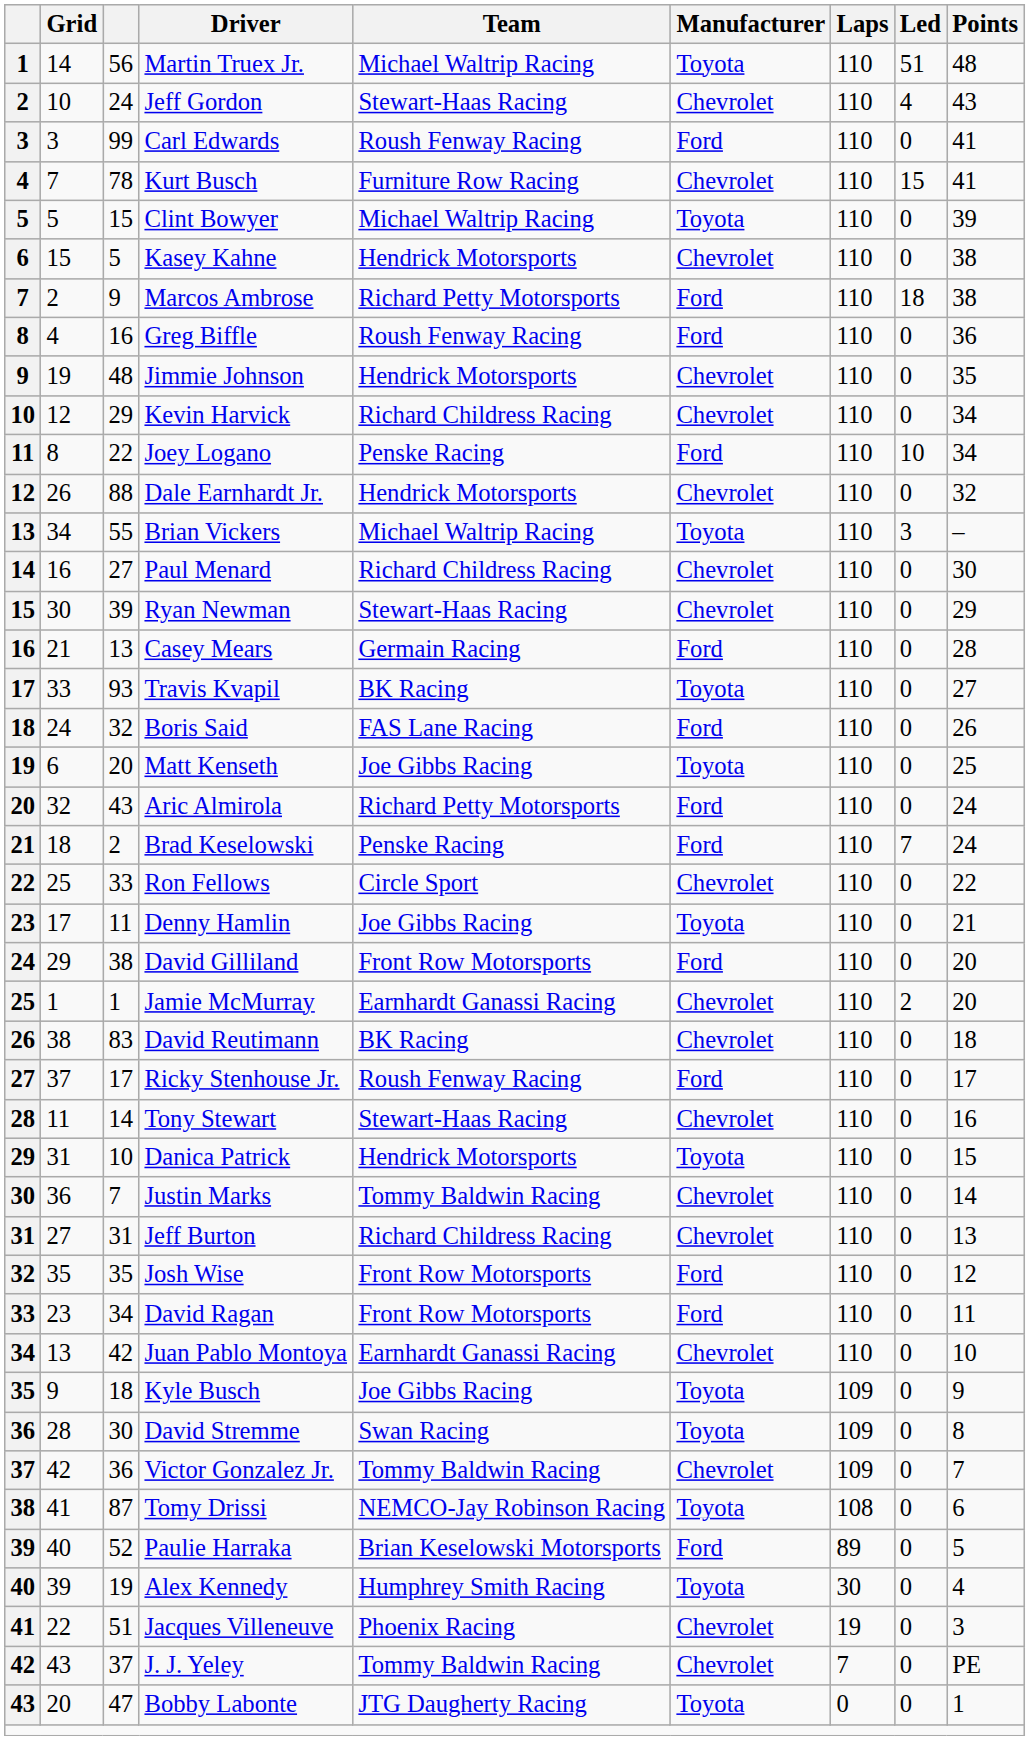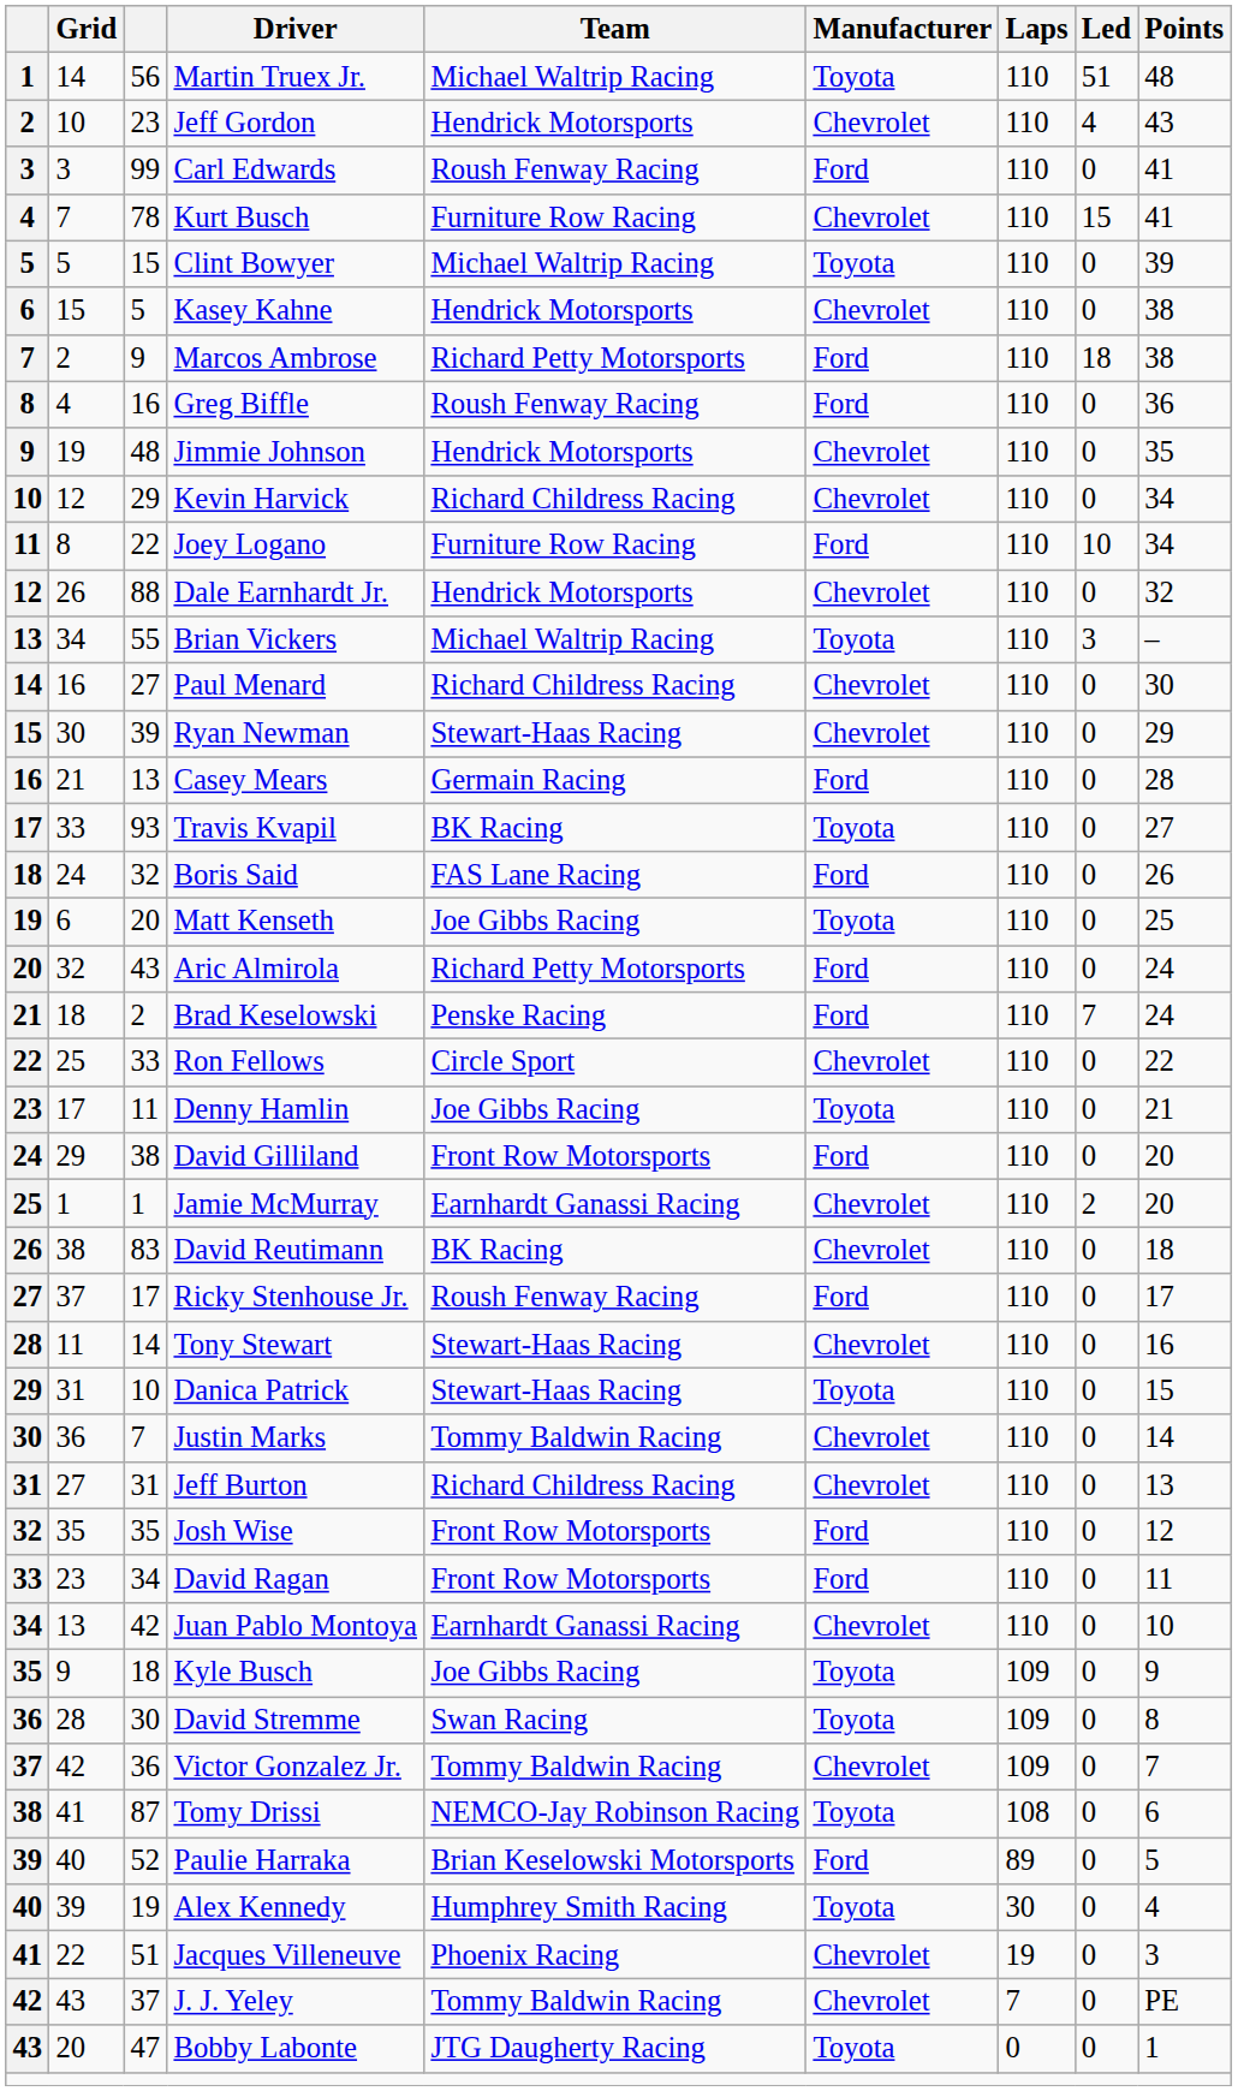Jeff Gordon | column 3: 24 -> 23
Jeff Gordon | Team: Stewart-Haas Racing -> Hendrick Motorsports
Joey Logano | Team: Penske Racing -> Furniture Row Racing
Danica Patrick | Team: Hendrick Motorsports -> Stewart-Haas Racing
